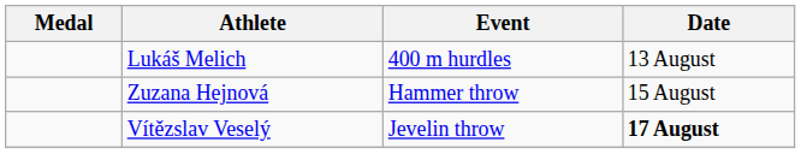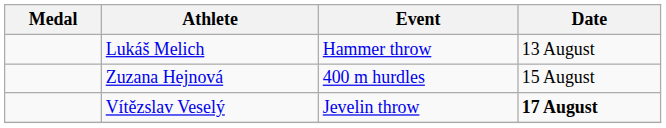Lukáš Melich | Event: 400 m hurdles -> Hammer throw
Zuzana Hejnová | Event: Hammer throw -> 400 m hurdles
